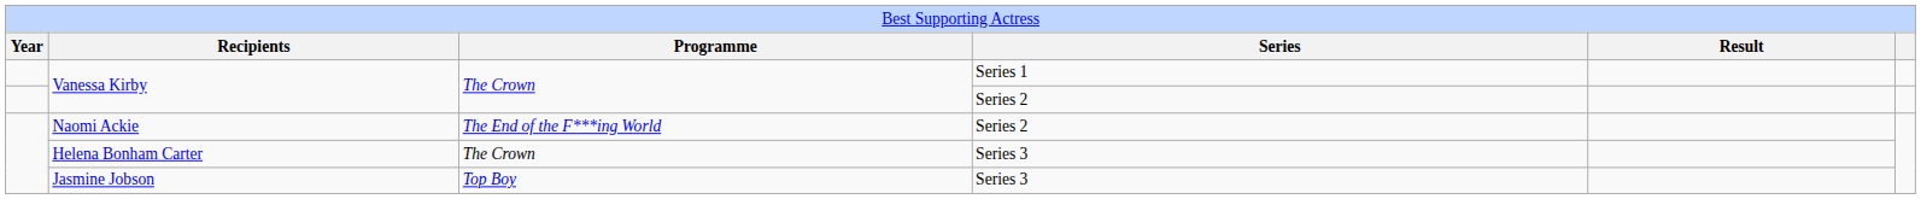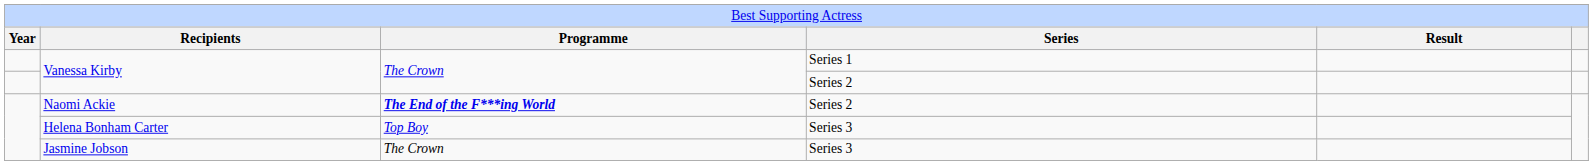Naomi Ackie | column 3: normal -> bold
Helena Bonham Carter | column 3: The Crown -> Top Boy
Jasmine Jobson | column 3: Top Boy -> The Crown
